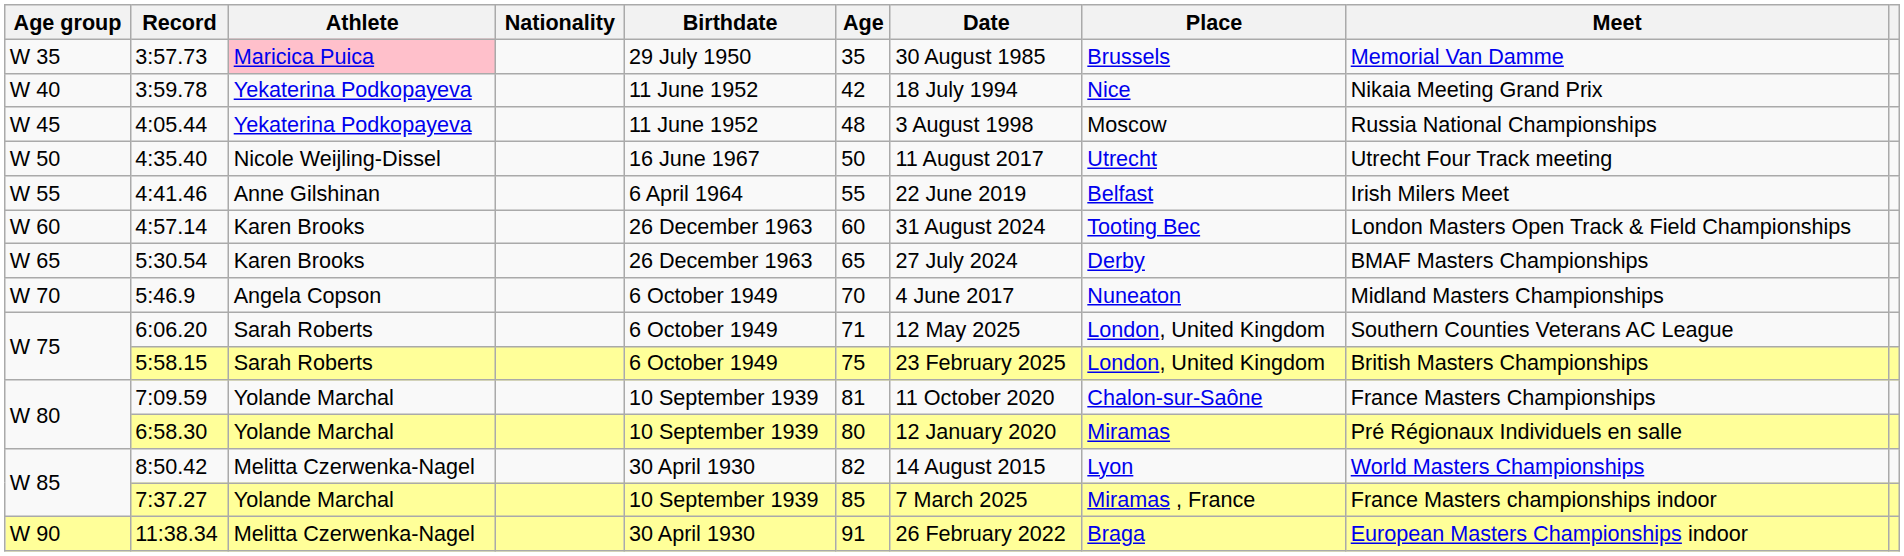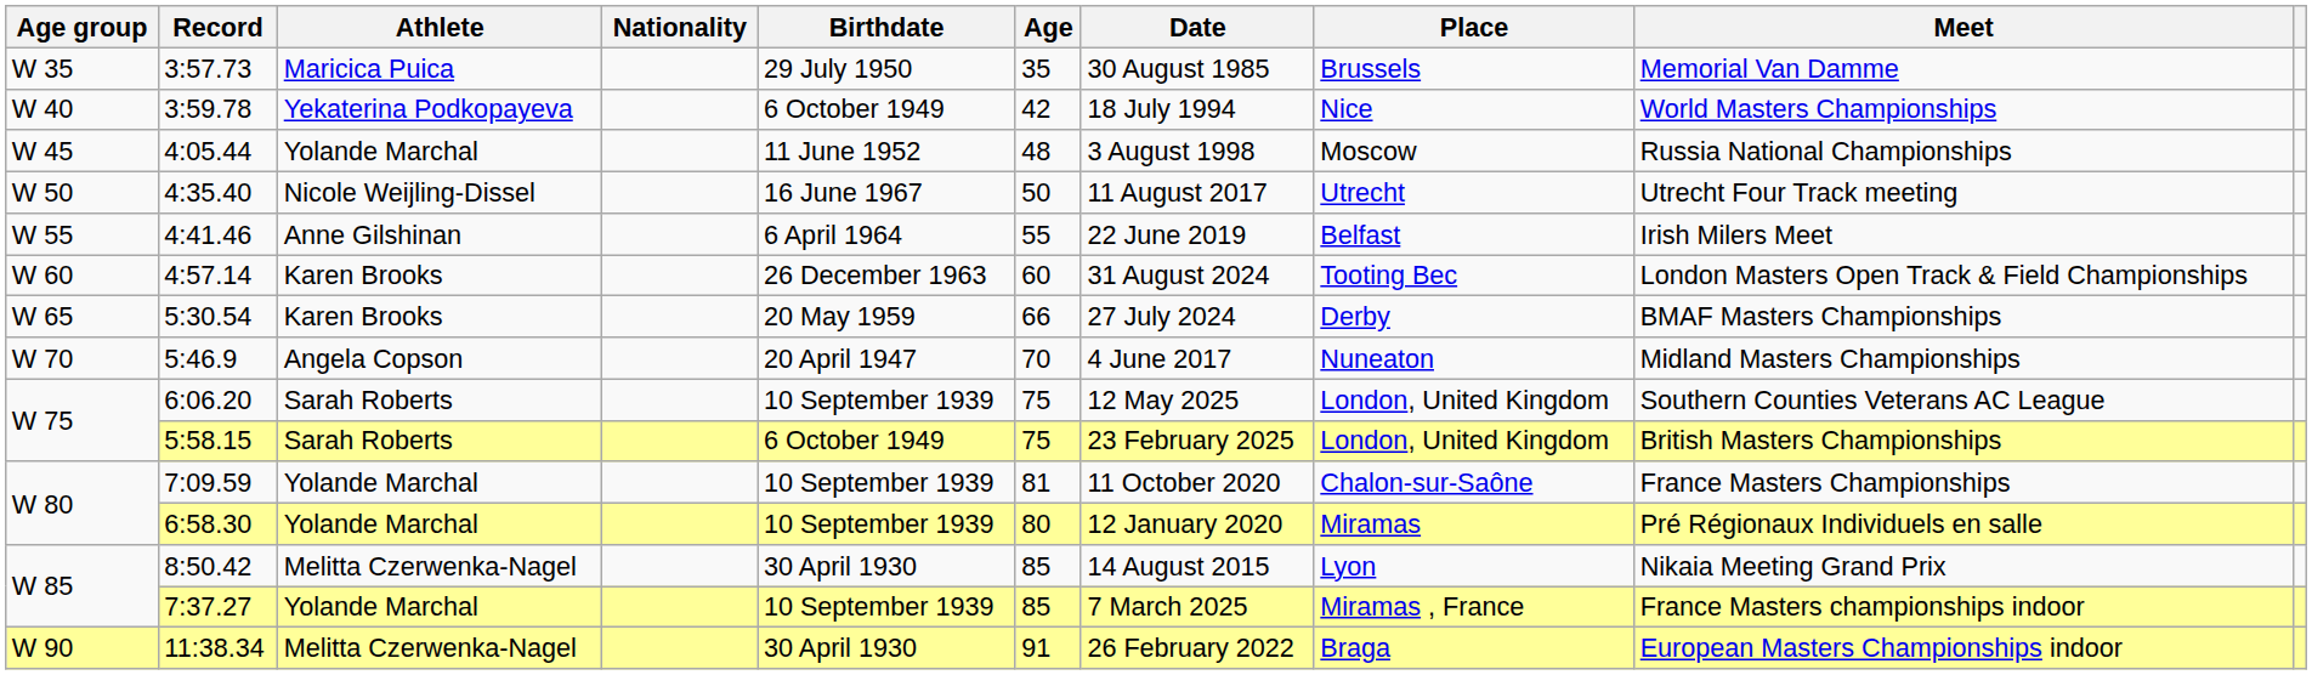3:57.73 | Athlete: pink background -> no background
3:59.78 | Birthdate: 11 June 1952 -> 6 October 1949
3:59.78 | Meet: Nikaia Meeting Grand Prix -> World Masters Championships
4:05.44 | Athlete: Yekaterina Podkopayeva -> Yolande Marchal
5:30.54 | Birthdate: 26 December 1963 -> 20 May 1959
5:30.54 | Age: 65 -> 66
5:46.9 | Birthdate: 6 October 1949 -> 20 April 1947
6:06.20 | Birthdate: 6 October 1949 -> 10 September 1939
6:06.20 | Age: 71 -> 75
8:50.42 | Age: 82 -> 85
8:50.42 | Meet: World Masters Championships -> Nikaia Meeting Grand Prix
